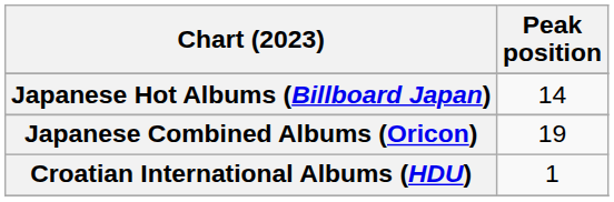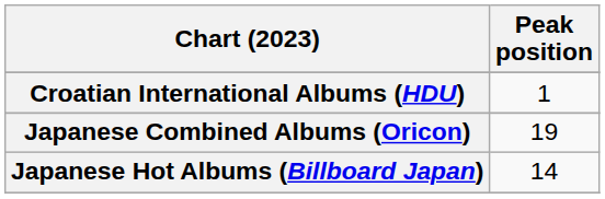rows swapped: Croatian International Albums (HDU) <-> Japanese Hot Albums (Billboard Japan)
